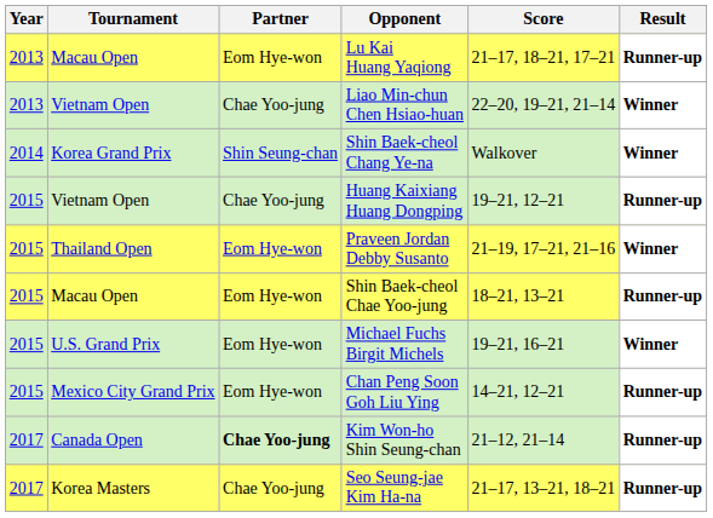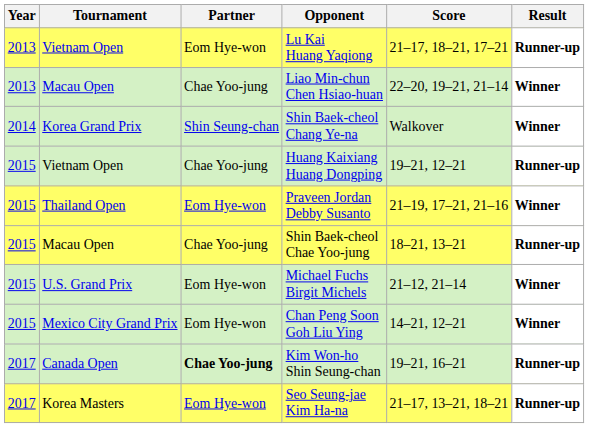Lu Kai Huang Yaqiong | Tournament: Macau Open -> Vietnam Open
Liao Min-chun Chen Hsiao-huan | Tournament: Vietnam Open -> Macau Open
Shin Baek-cheol Chae Yoo-jung | Partner: Eom Hye-won -> Chae Yoo-jung
Michael Fuchs Birgit Michels | Score: 19–21, 16–21 -> 21–12, 21–14
Chan Peng Soon Goh Liu Ying | Result: Runner-up -> Winner
Kim Won-ho Shin Seung-chan | Score: 21–12, 21–14 -> 19–21, 16–21
Seo Seung-jae Kim Ha-na | Partner: Chae Yoo-jung -> Eom Hye-won
